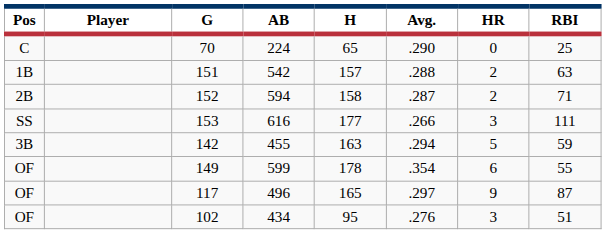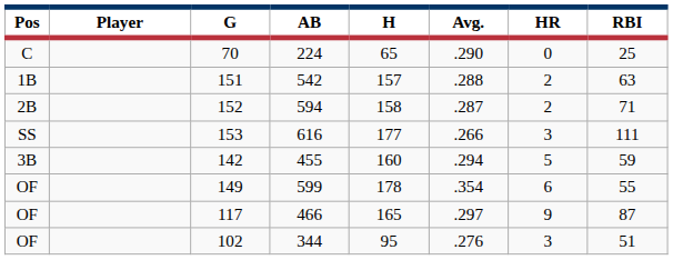142 | H: 163 -> 160
117 | AB: 496 -> 466
102 | AB: 434 -> 344
